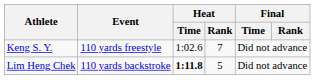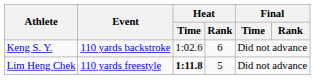Keng S. Y. | Event: 110 yards freestyle -> 110 yards backstroke
Keng S. Y. | Heat / Rank: 7 -> 6
Lim Heng Chek | Event: 110 yards backstroke -> 110 yards freestyle
